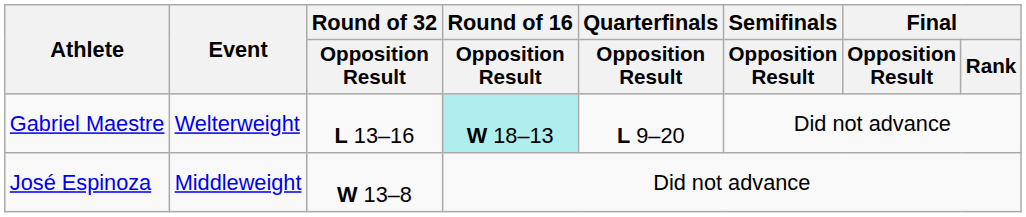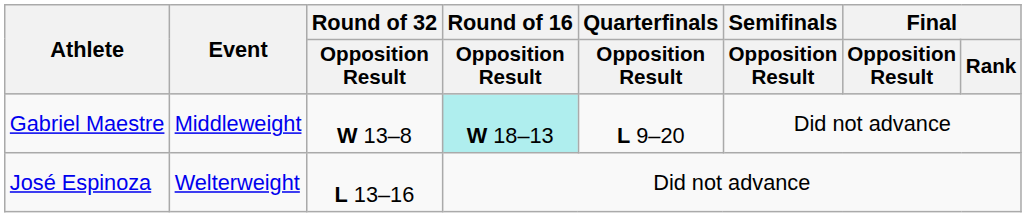Gabriel Maestre | Event: Welterweight -> Middleweight
Gabriel Maestre | Round of 32 / Opposition Result: L 13–16 -> W 13–8
José Espinoza | Event: Middleweight -> Welterweight
José Espinoza | Round of 32 / Opposition Result: W 13–8 -> L 13–16
